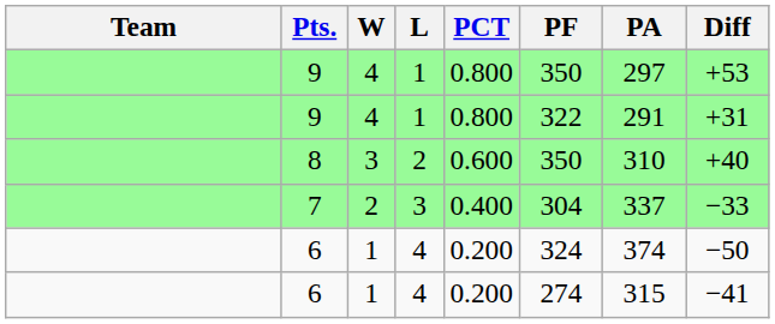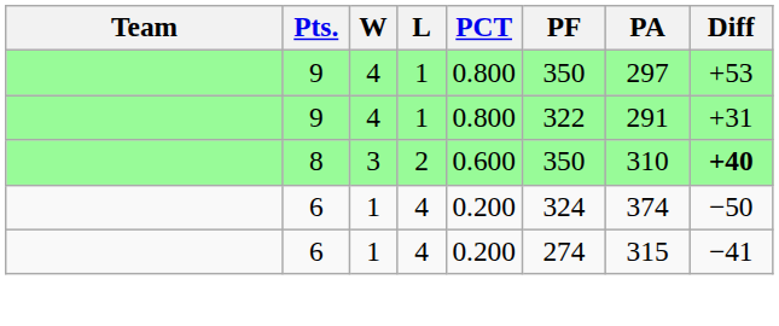8 | Diff: normal -> bold
- row: 7 | 2 | 3 | 0.400 | 304 | 337 | −33
